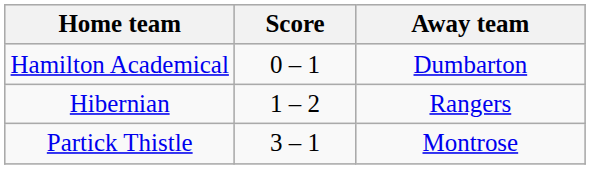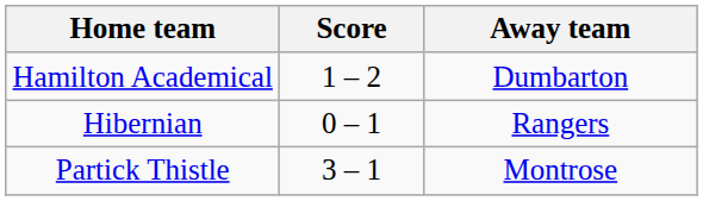Hamilton Academical | Score: 0 – 1 -> 1 – 2
Hibernian | Score: 1 – 2 -> 0 – 1
